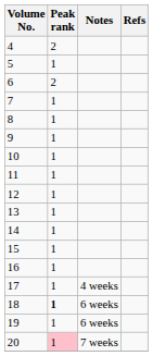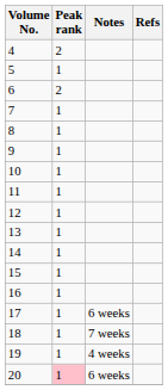17 | Notes: 4 weeks -> 6 weeks
18 | Peak rank: bold -> normal
18 | Notes: 6 weeks -> 7 weeks
19 | Notes: 6 weeks -> 4 weeks
20 | Notes: 7 weeks -> 6 weeks
